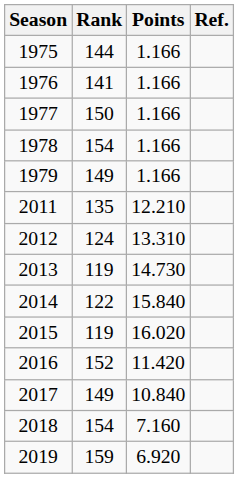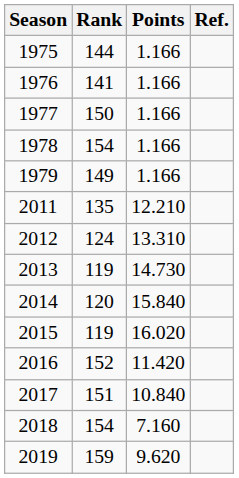2014 | Rank: 122 -> 120
2017 | Rank: 149 -> 151
2019 | Points: 6.920 -> 9.620
